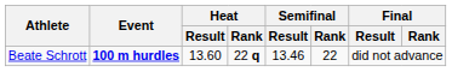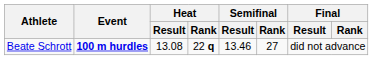Beate Schrott | Heat / Result: 13.60 -> 13.08
Beate Schrott | Semifinal / Rank: 22 -> 27
